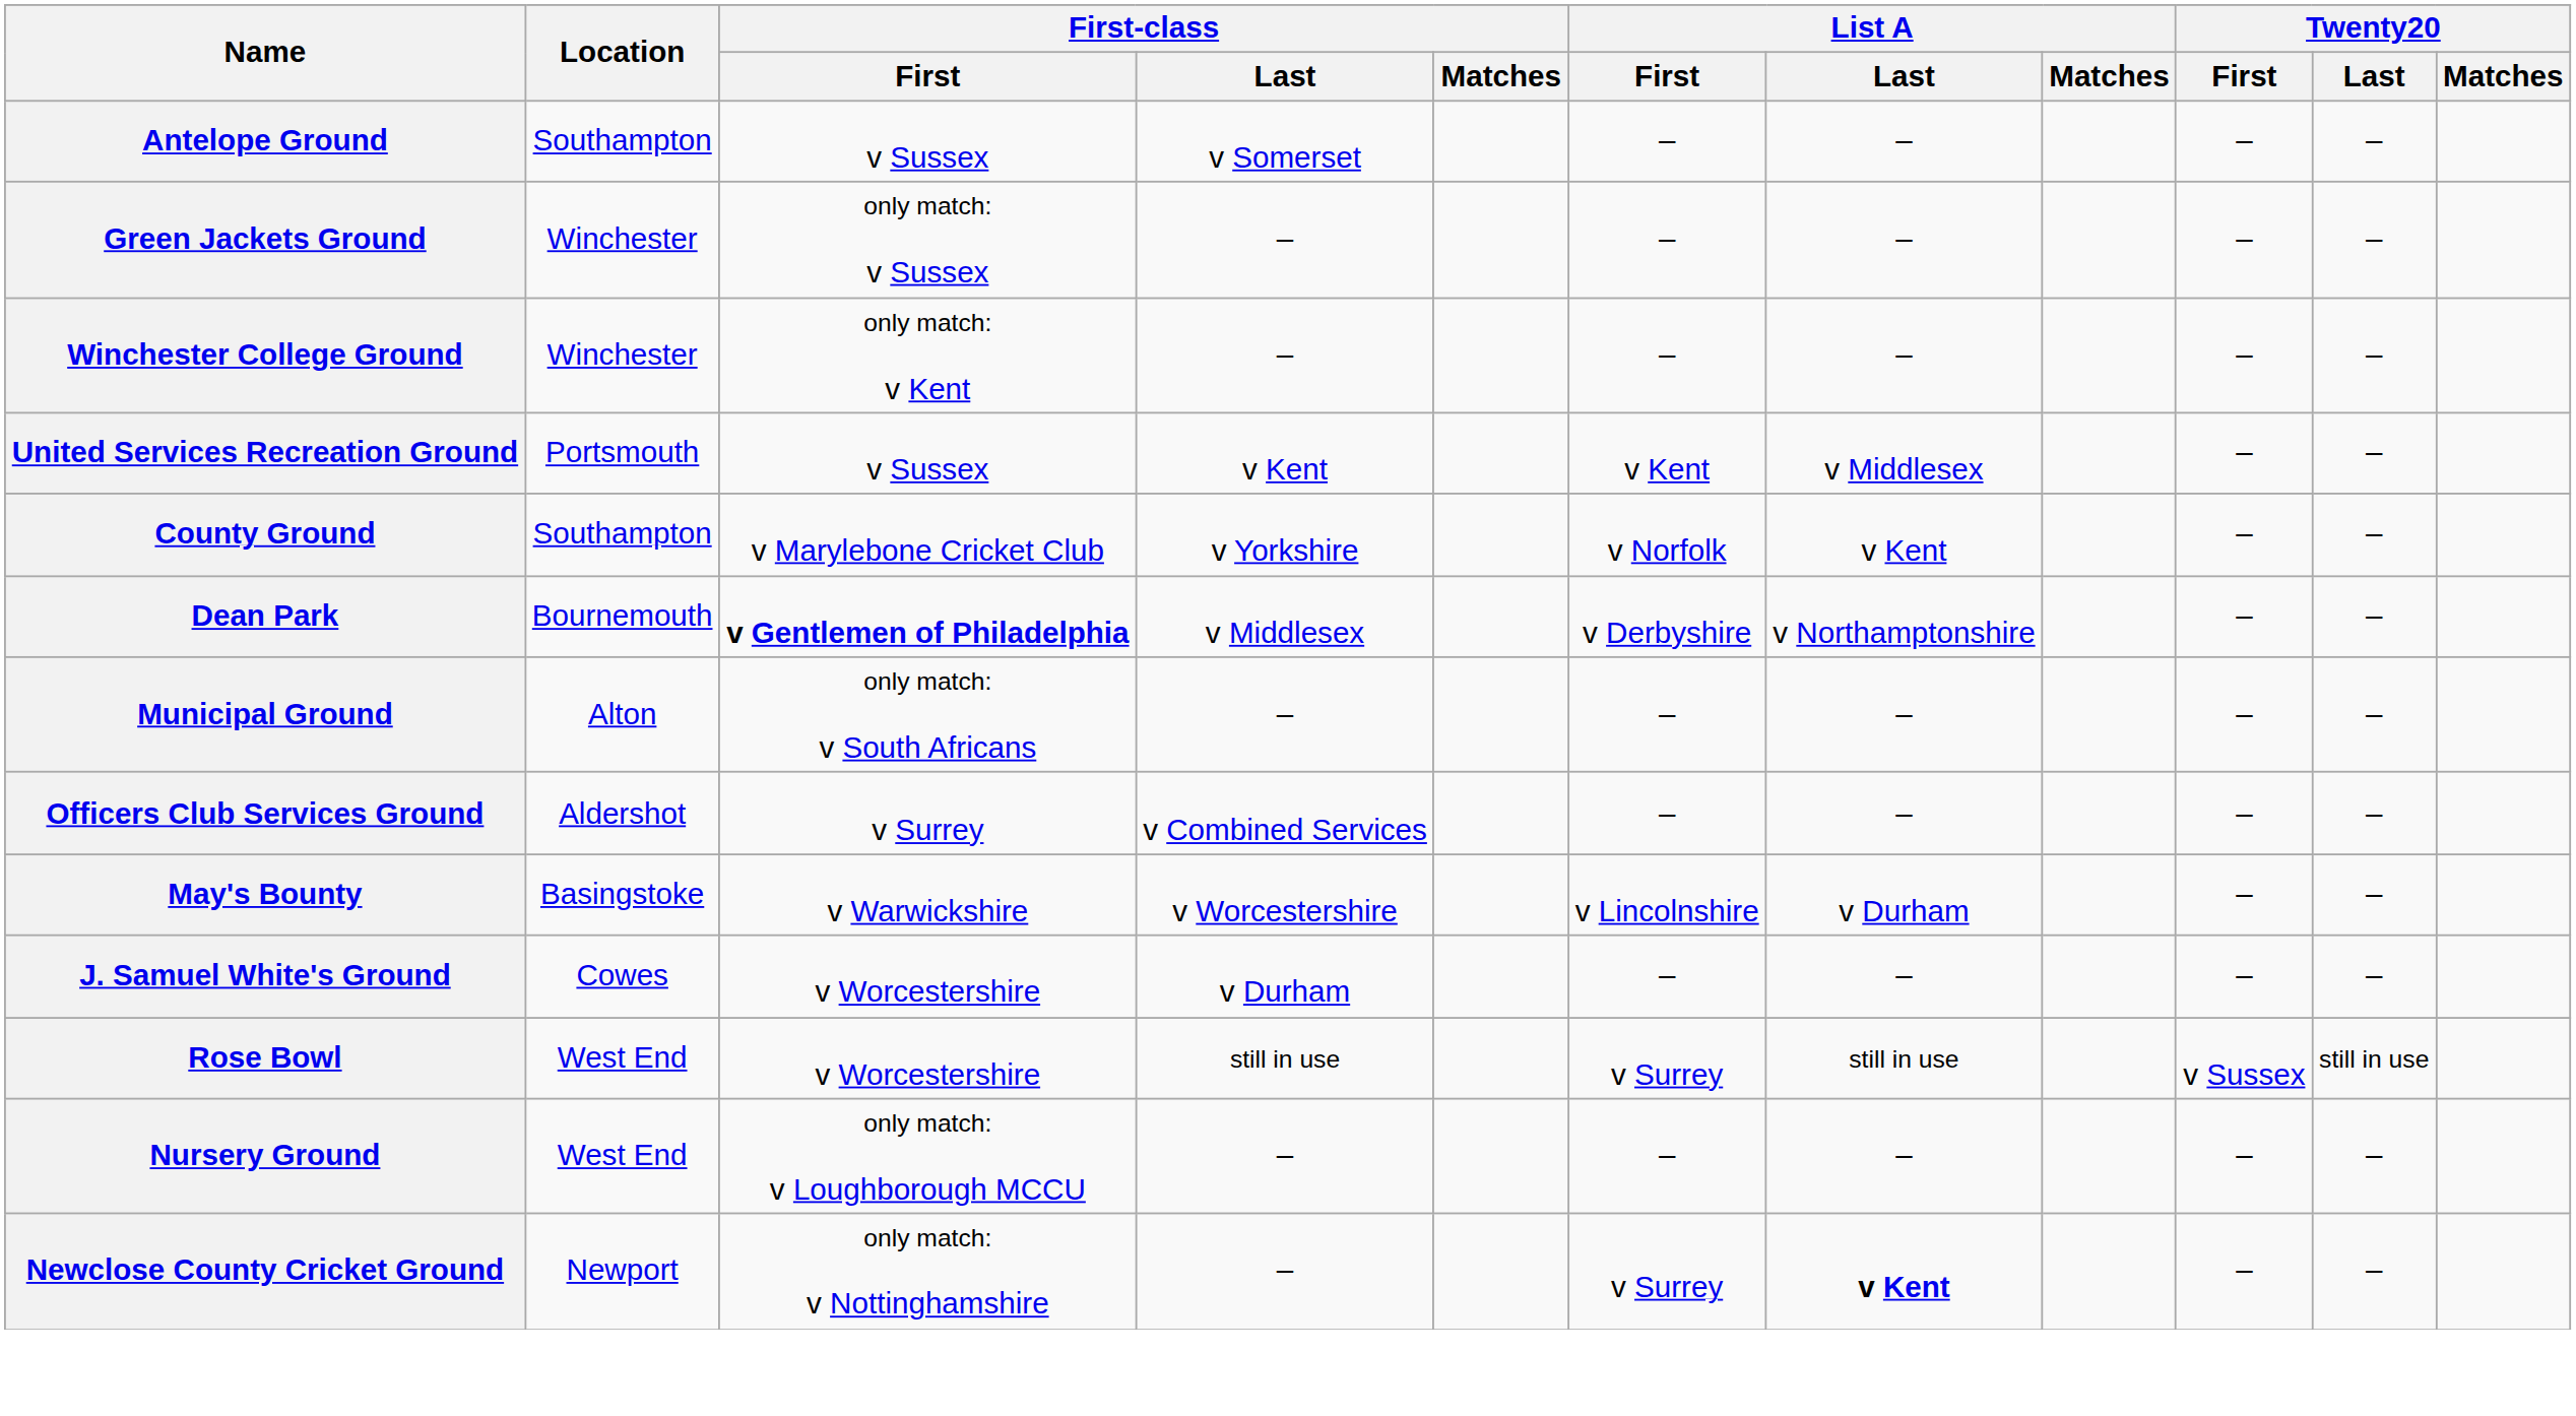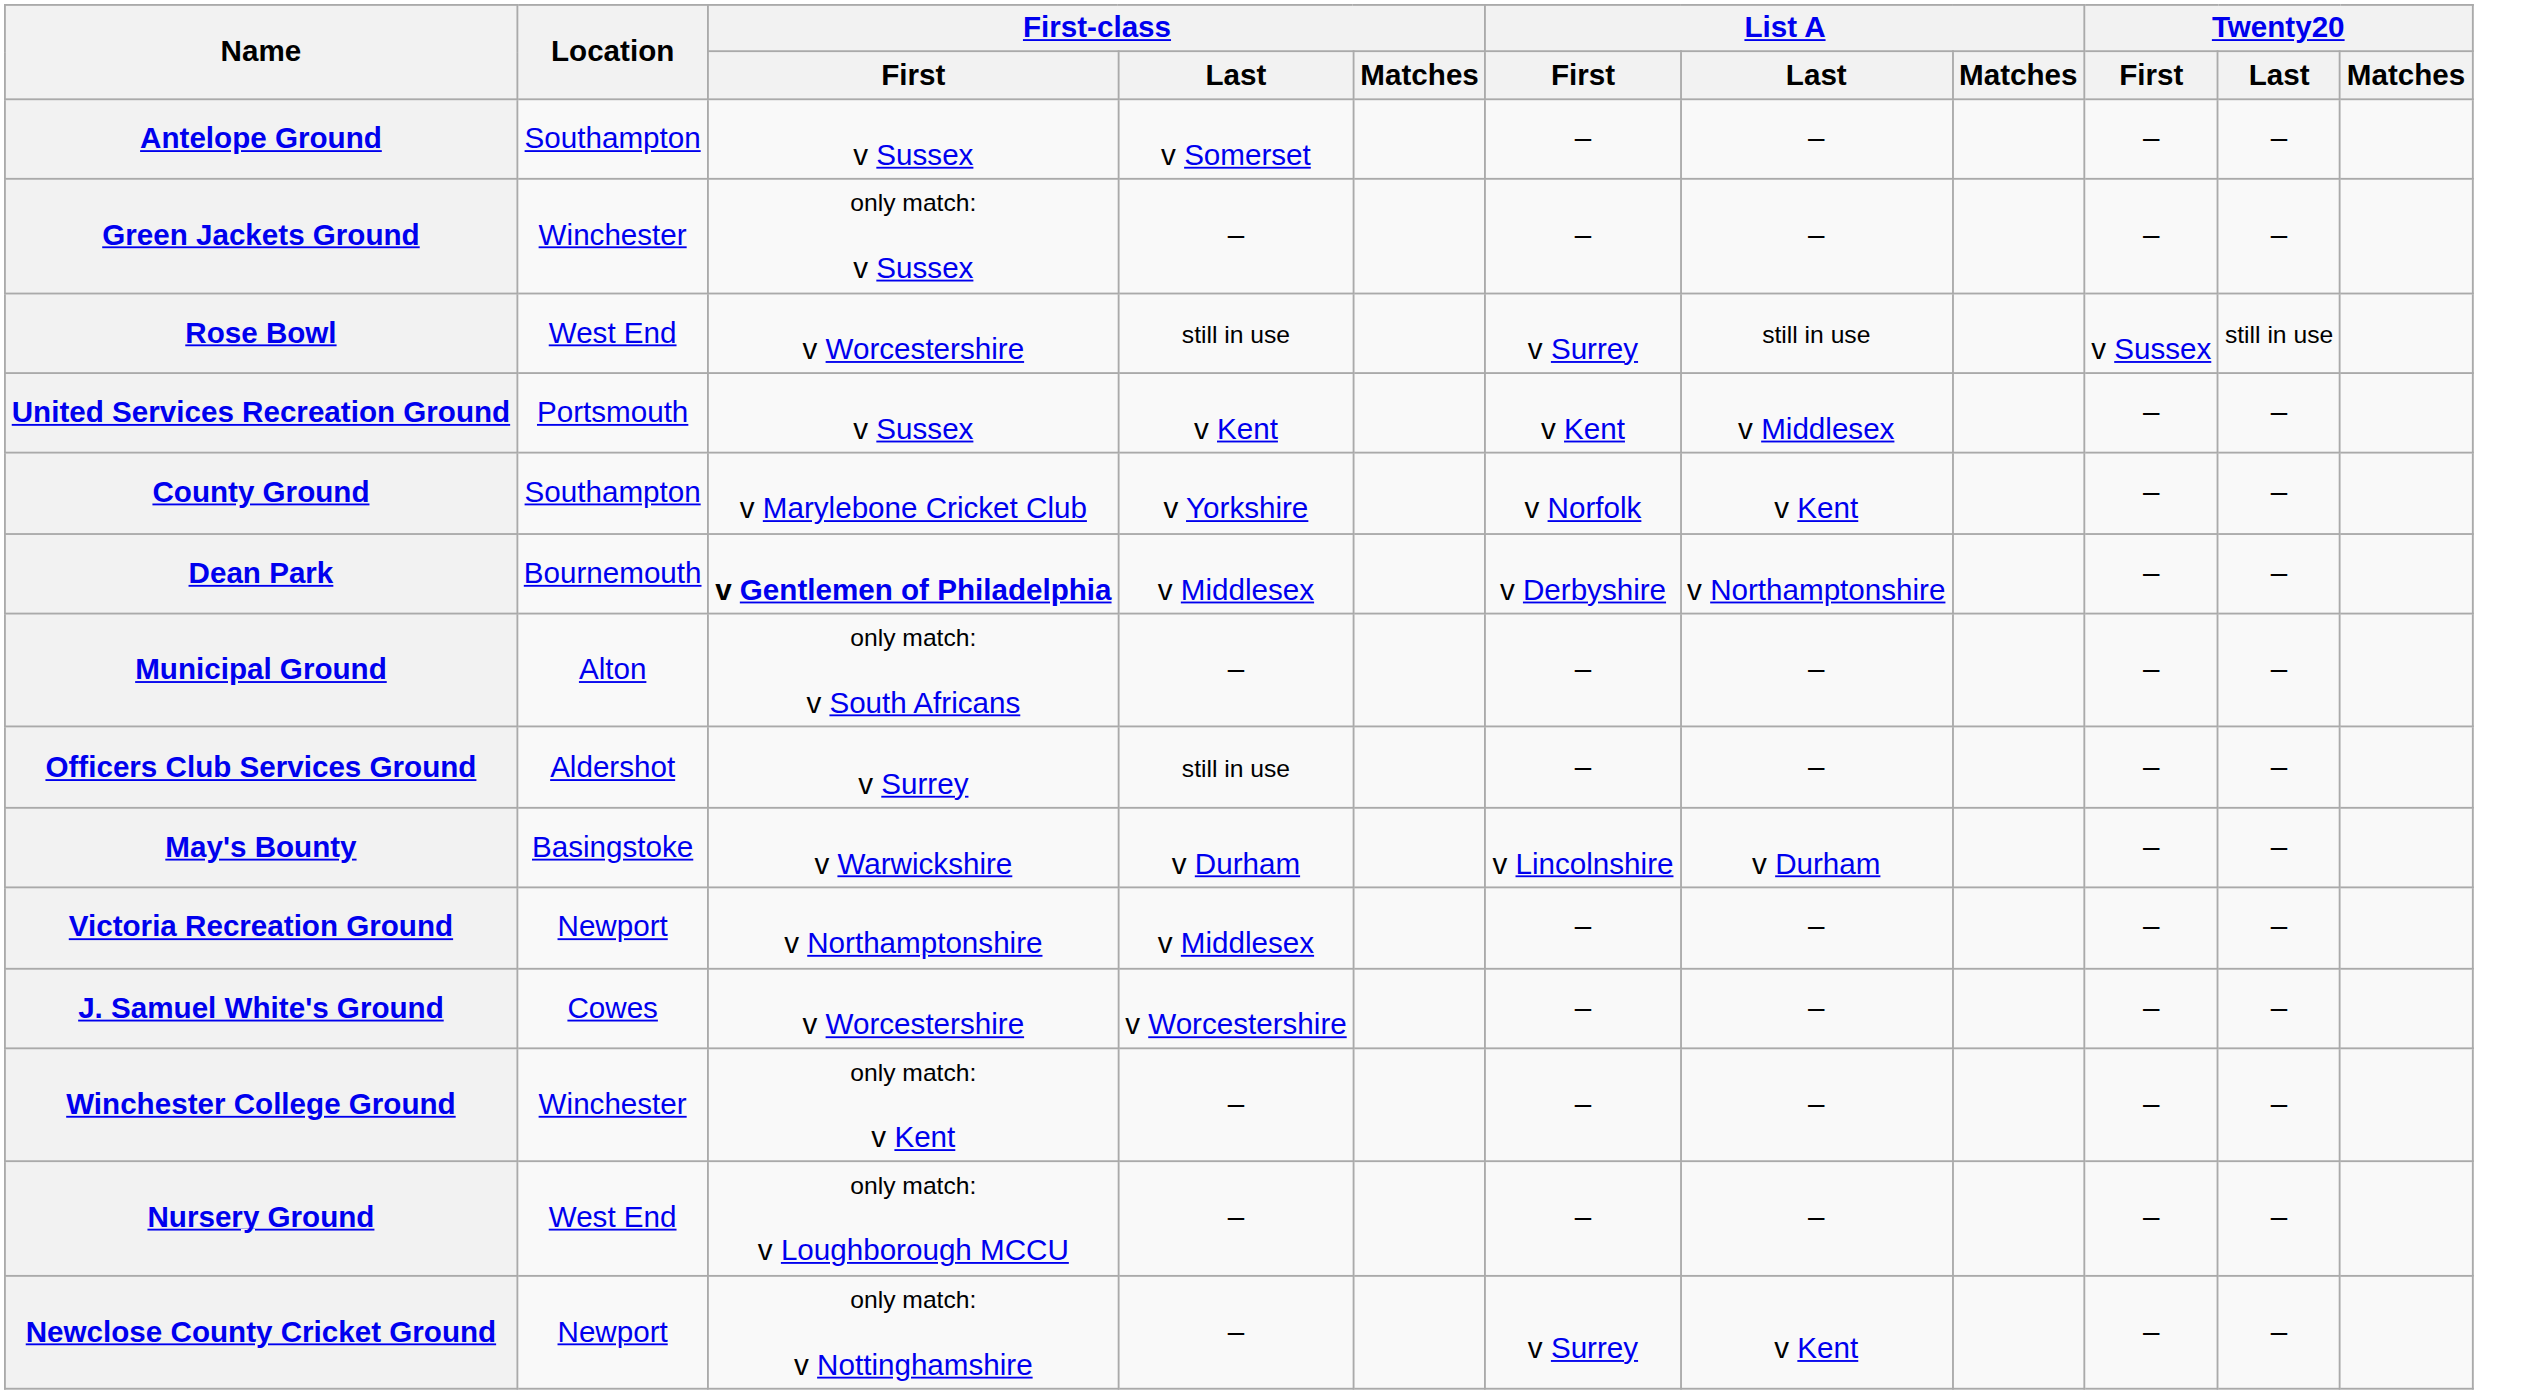rows swapped: Winchester College Ground <-> Rose Bowl
Officers Club Services Ground | First-class / Last: v Combined Services -> still in use
May's Bounty | First-class / Last: v Worcestershire -> v Durham
+ row: Victoria Recreation Ground | Newport | v Northamptonshire | v Middlesex | – | – | – | –
J. Samuel White's Ground | First-class / Last: v Durham -> v Worcestershire
Newclose County Cricket Ground | List A / Last: bold -> normal
